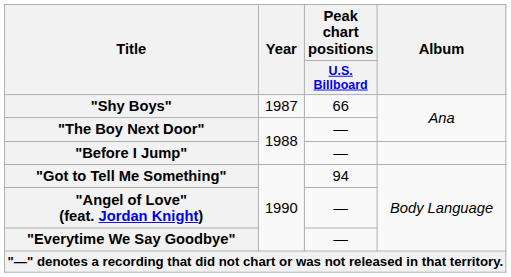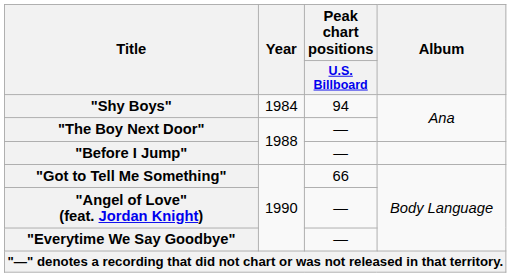"Shy Boys" | Year: 1987 -> 1984
"Shy Boys" | Peak chart positions / U.S. Billboard: 66 -> 94
"Got to Tell Me Something" | Peak chart positions / U.S. Billboard: 94 -> 66
